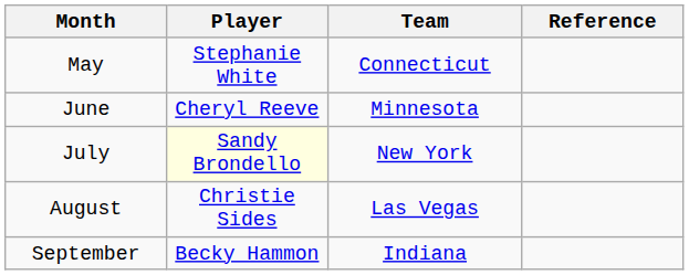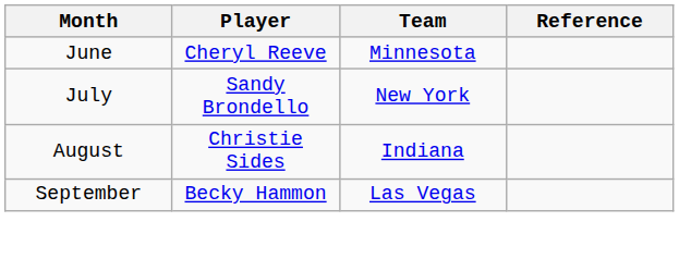- row: May | Stephanie White | Connecticut
July | Player: lightyellow background -> no background
August | Team: Las Vegas -> Indiana
September | Team: Indiana -> Las Vegas
